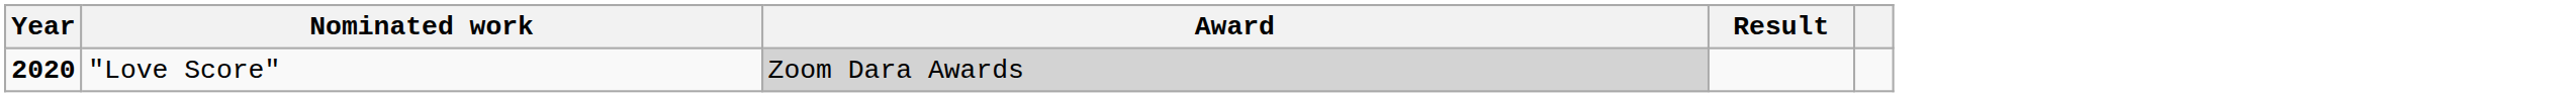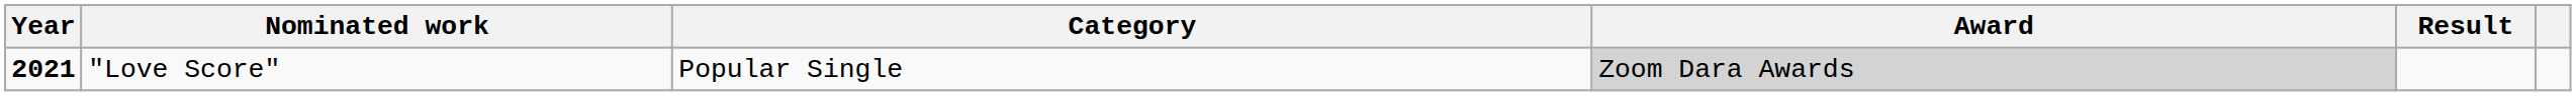+ column: Category | Popular Single
"Love Score" | Year: 2020 -> 2021
